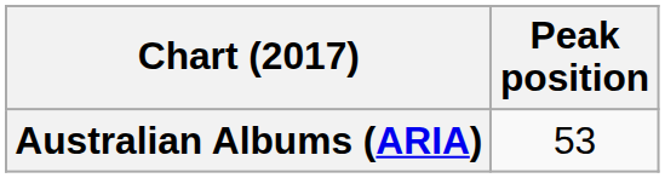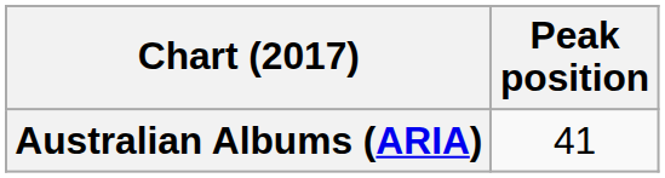Australian Albums (ARIA) | Peak position: 53 -> 41
